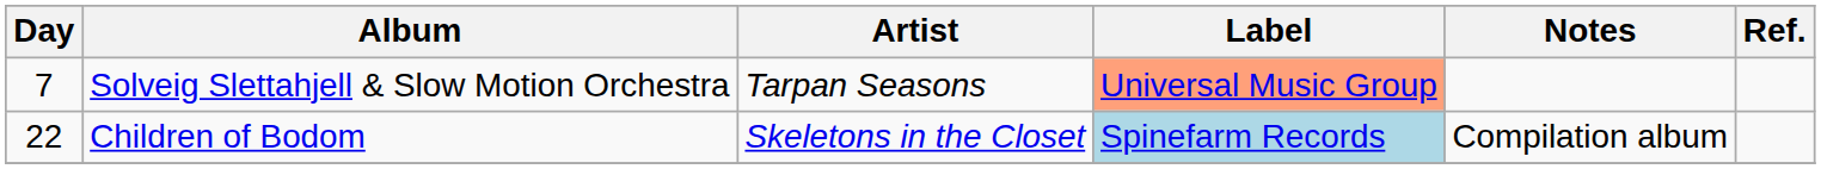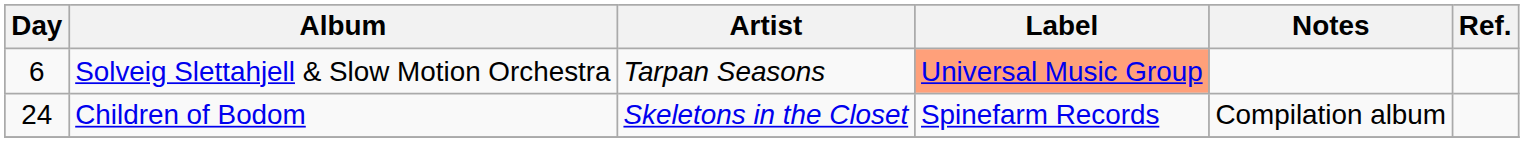Solveig Slettahjell & Slow Motion Orchestra | Day: 7 -> 6
Children of Bodom | Day: 22 -> 24
Children of Bodom | Label: lightblue background -> no background
